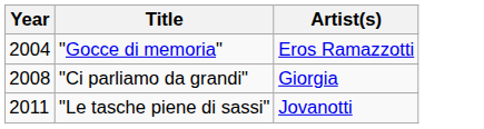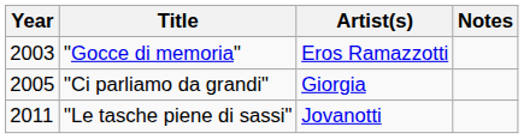+ column: Notes
"Gocce di memoria" | Year: 2004 -> 2003
"Ci parliamo da grandi" | Year: 2008 -> 2005
